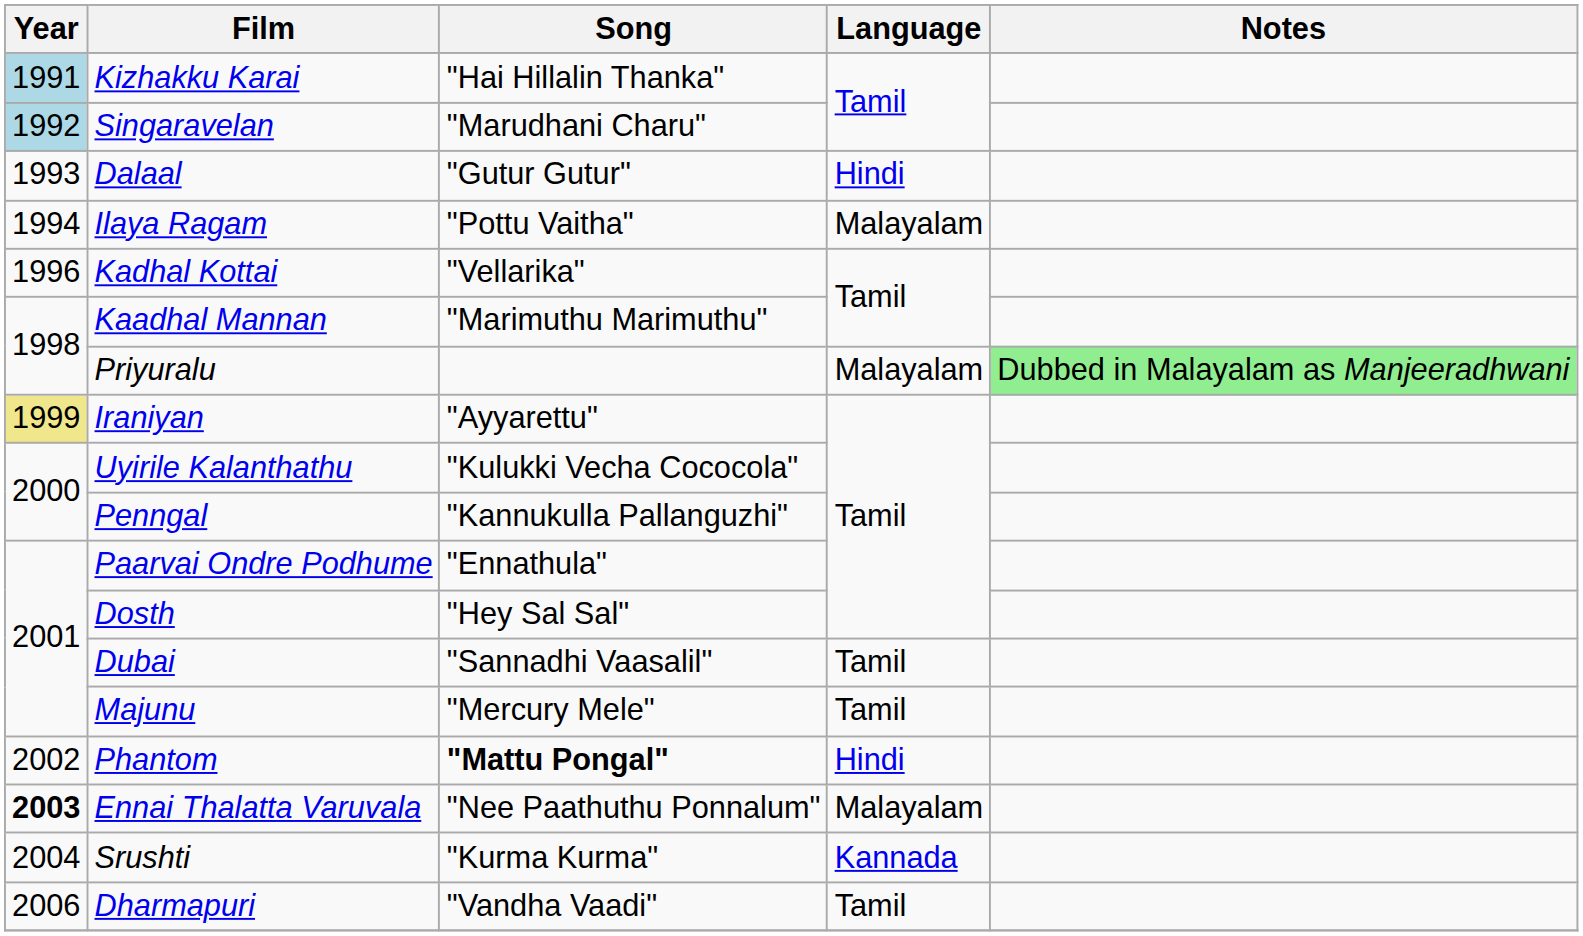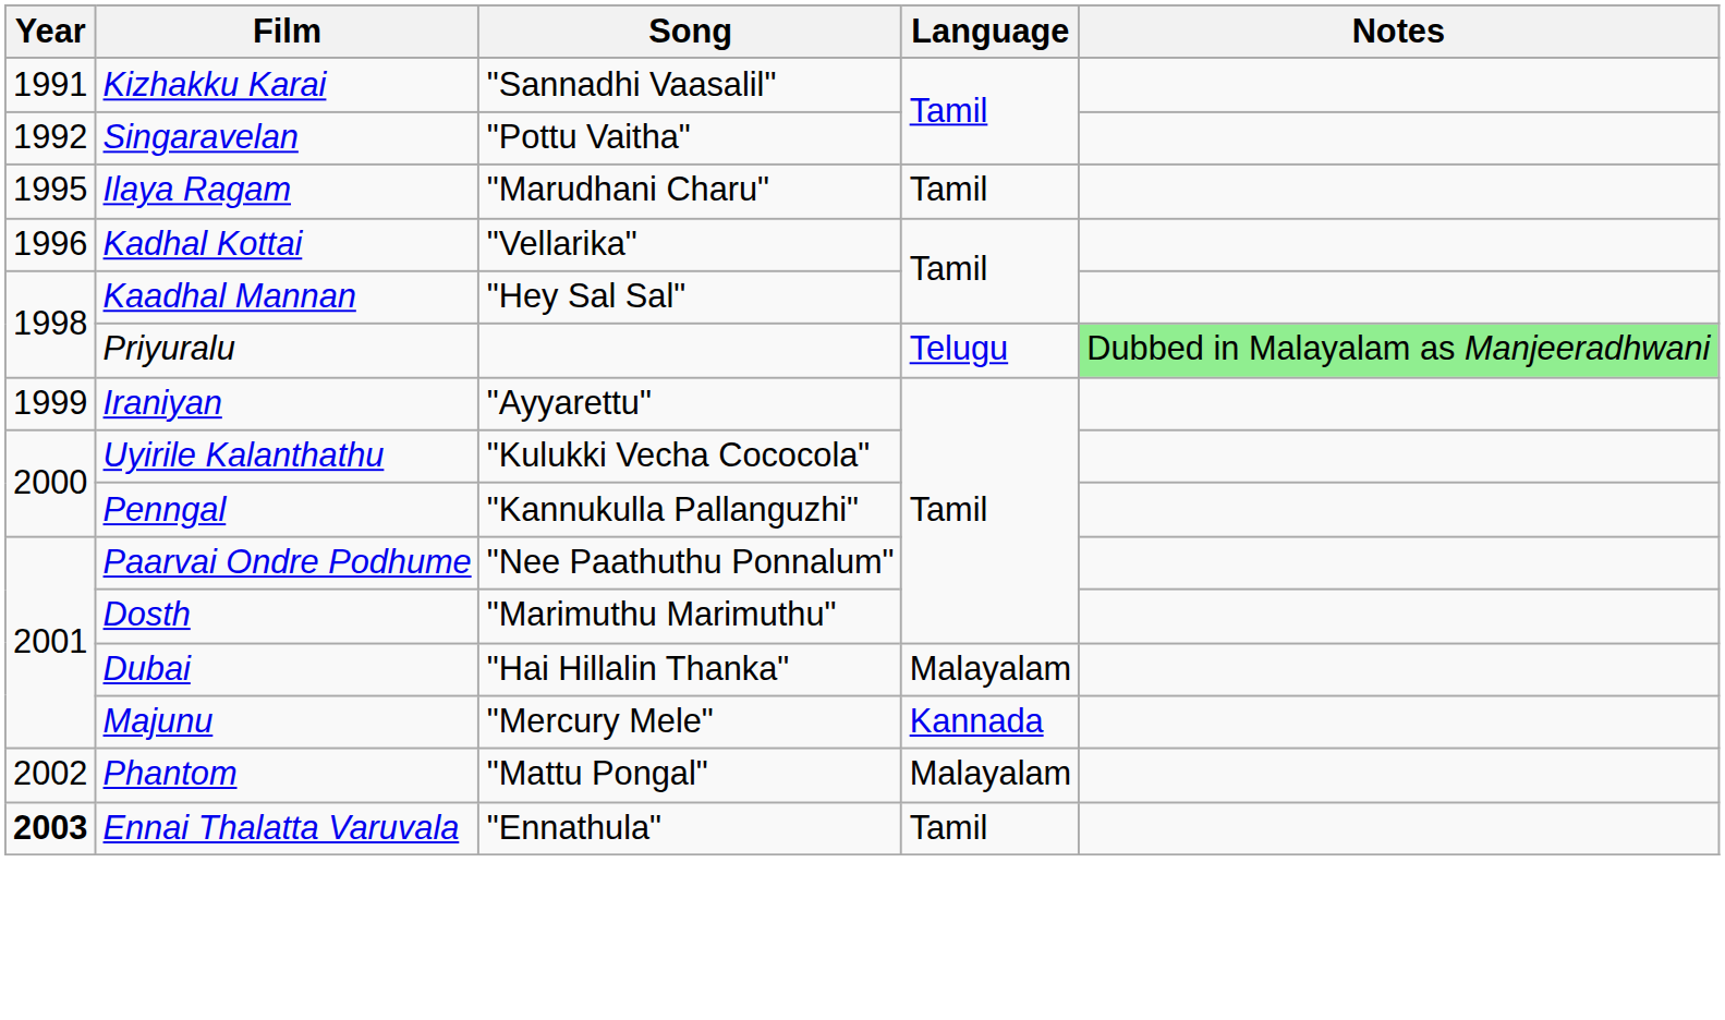Kizhakku Karai | Year: lightblue background -> no background
Kizhakku Karai | Song: "Hai Hillalin Thanka" -> "Sannadhi Vaasalil"
Singaravelan | Year: lightblue background -> no background
Singaravelan | Song: "Marudhani Charu" -> "Pottu Vaitha"
- row: 1993 | Dalaal | "Gutur Gutur" | Hindi
Ilaya Ragam | Year: 1994 -> 1995
Ilaya Ragam | Song: "Pottu Vaitha" -> "Marudhani Charu"
Ilaya Ragam | Language: Malayalam -> Tamil
Kaadhal Mannan | Song: "Marimuthu Marimuthu" -> "Hey Sal Sal"
Priyuralu | Language: Malayalam -> Telugu
Iraniyan | Year: khaki background -> no background
Paarvai Ondre Podhume | Song: "Ennathula" -> "Nee Paathuthu Ponnalum"
Dosth | Song: "Hey Sal Sal" -> "Marimuthu Marimuthu"
Dubai | Song: "Sannadhi Vaasalil" -> "Hai Hillalin Thanka"
Dubai | Language: Tamil -> Malayalam
Majunu | Language: Tamil -> Kannada
Phantom | Song: bold -> normal
Phantom | Language: Hindi -> Malayalam
Ennai Thalatta Varuvala | Song: "Nee Paathuthu Ponnalum" -> "Ennathula"
Ennai Thalatta Varuvala | Language: Malayalam -> Tamil
- row: 2004 | Srushti | "Kurma Kurma" | Kannada
- row: 2006 | Dharmapuri | "Vandha Vaadi" | Tamil
